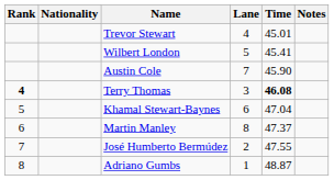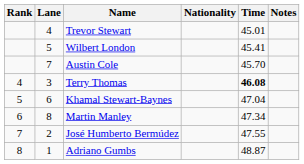columns swapped: Lane <-> Nationality
Austin Cole | Time: 45.90 -> 45.70
Terry Thomas | Rank: bold -> normal
Martin Manley | Time: 47.37 -> 47.34
